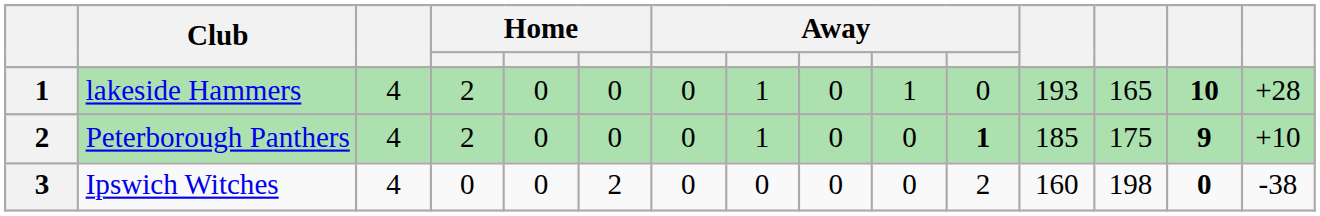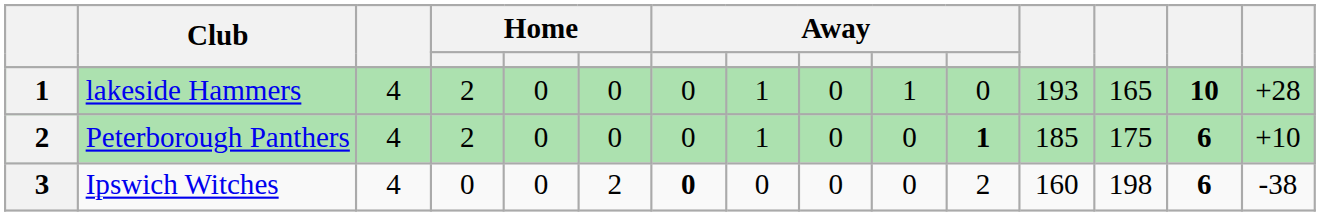Peterborough Panthers | column 14: 9 -> 6
Ipswich Witches | column 7: normal -> bold
Ipswich Witches | column 14: 0 -> 6
